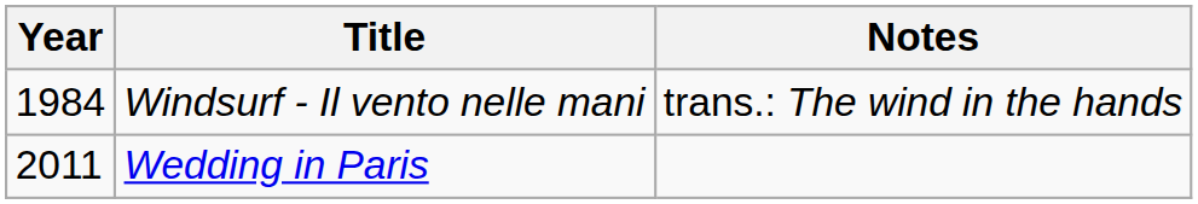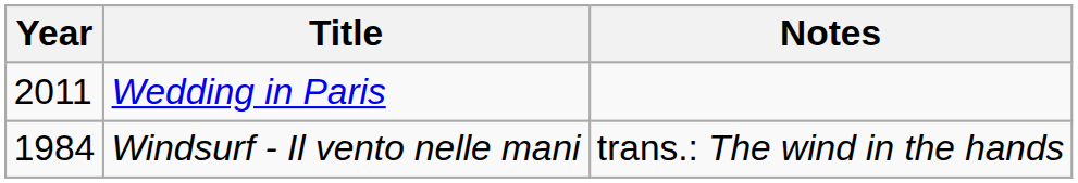rows swapped: Windsurf - Il vento nelle mani <-> Wedding in Paris
